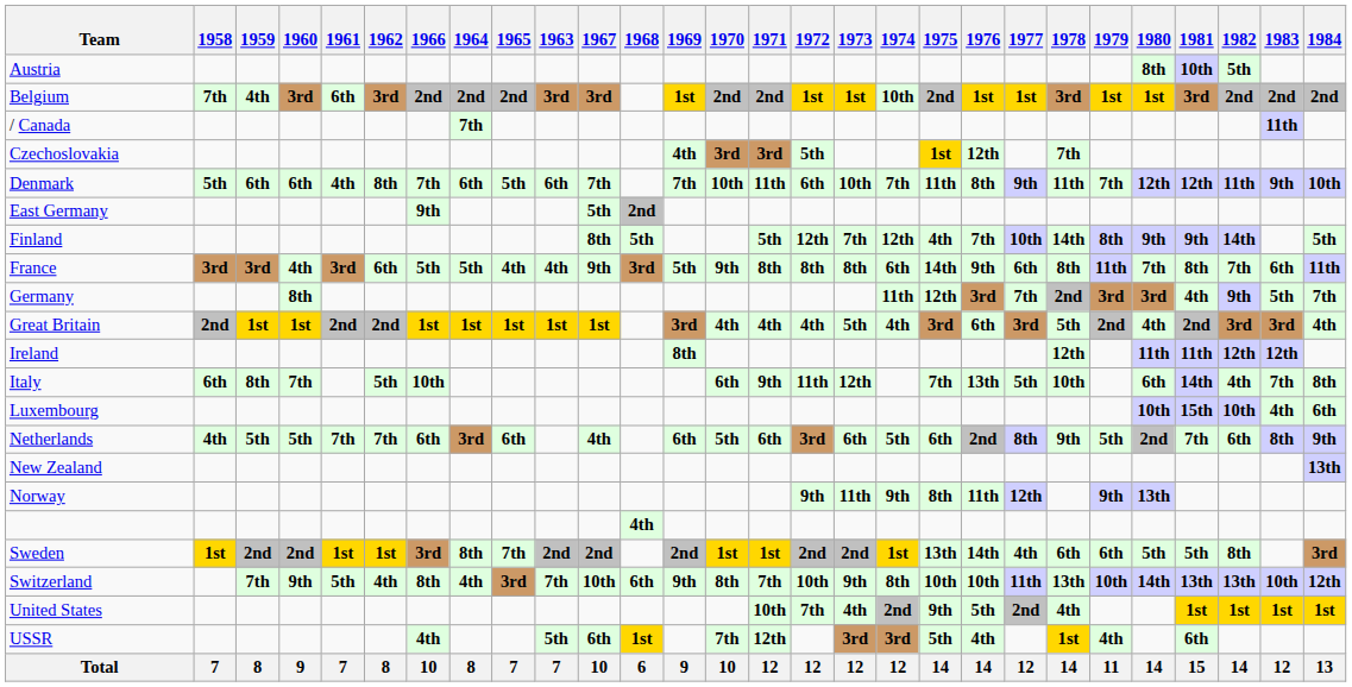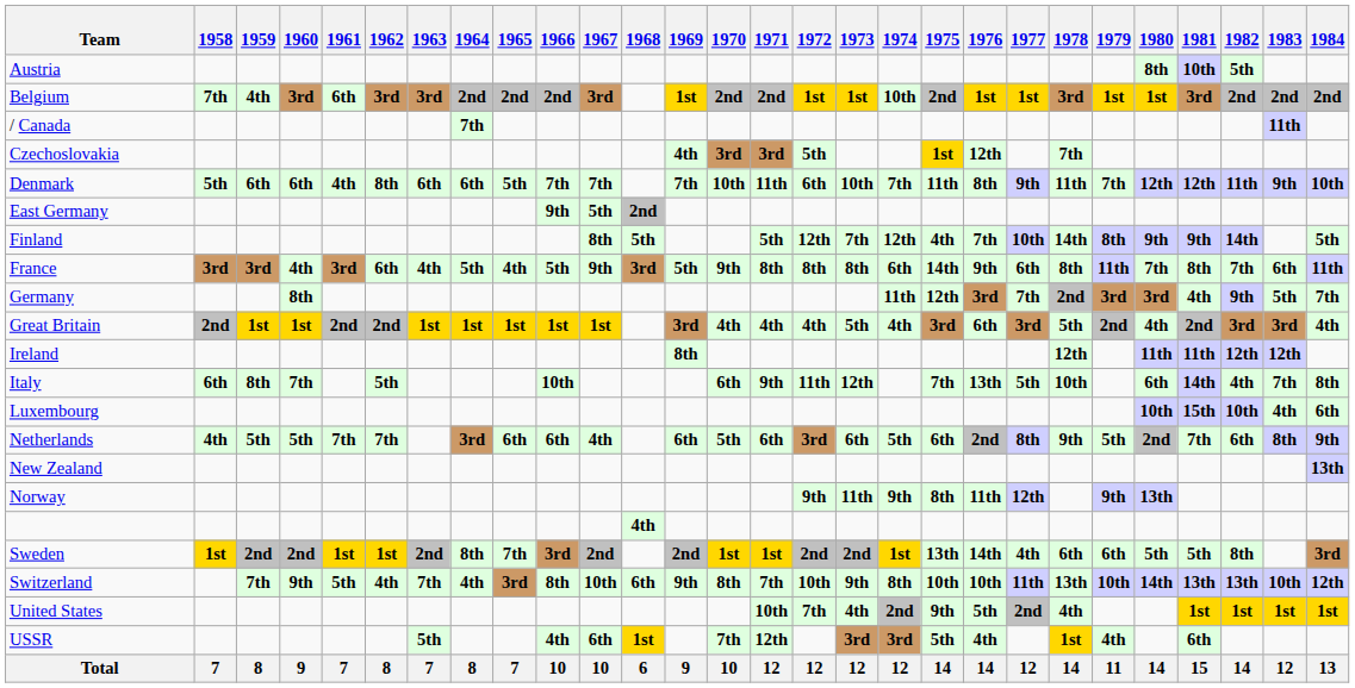columns swapped: 1963 <-> 1966
